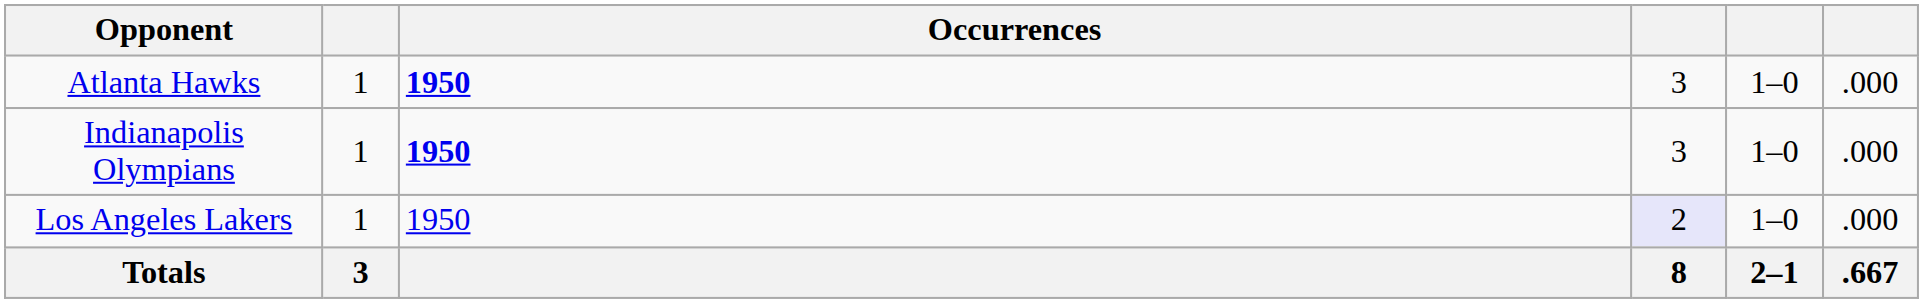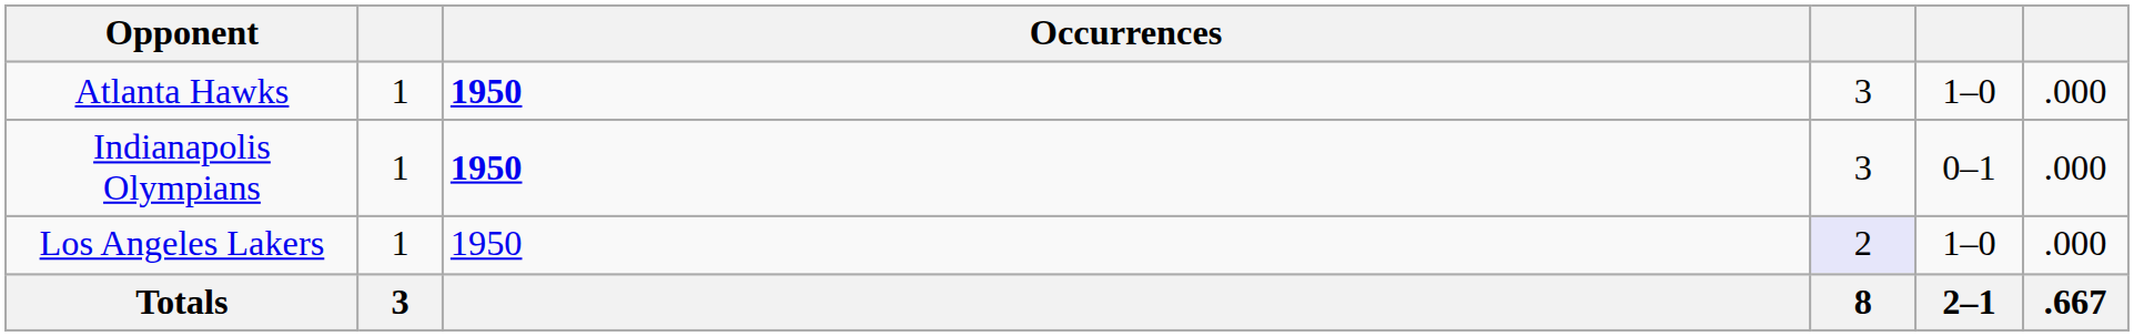Indianapolis Olympians | column 5: 1–0 -> 0–1
